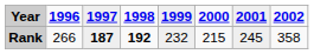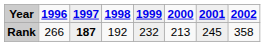Rank | 1998: bold -> normal
Rank | 2000: 215 -> 213
